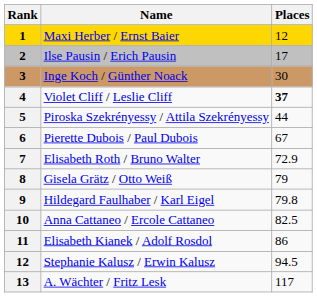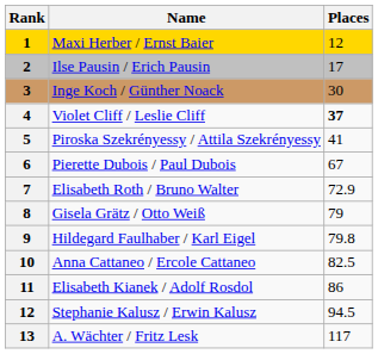Piroska Szekrényessy / Attila Szekrényessy | Places: 44 -> 41
